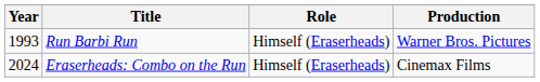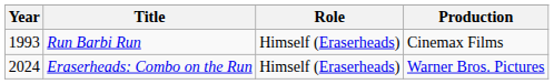Run Barbi Run | Production: Warner Bros. Pictures -> Cinemax Films
Eraserheads: Combo on the Run | Production: Cinemax Films -> Warner Bros. Pictures
